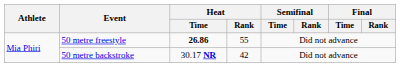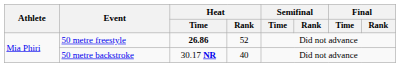50 metre freestyle | Heat / Rank: 55 -> 52
50 metre backstroke | Heat / Rank: 42 -> 40
